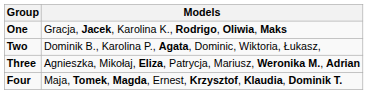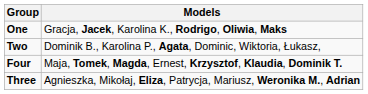rows swapped: Three <-> Four
